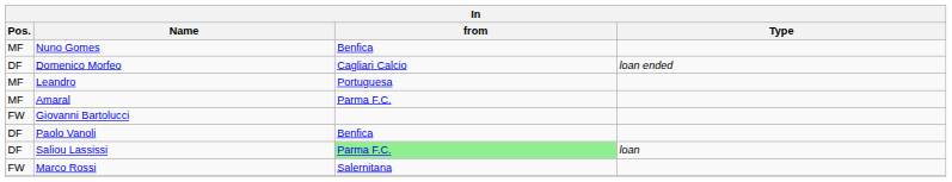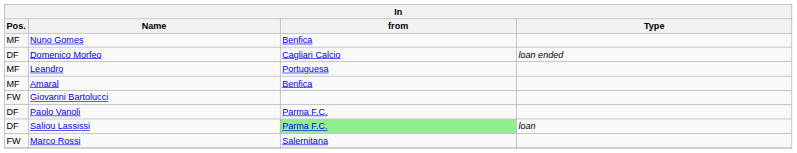Amaral | from: Parma F.C. -> Benfica
Paolo Vanoli | from: Benfica -> Parma F.C.
